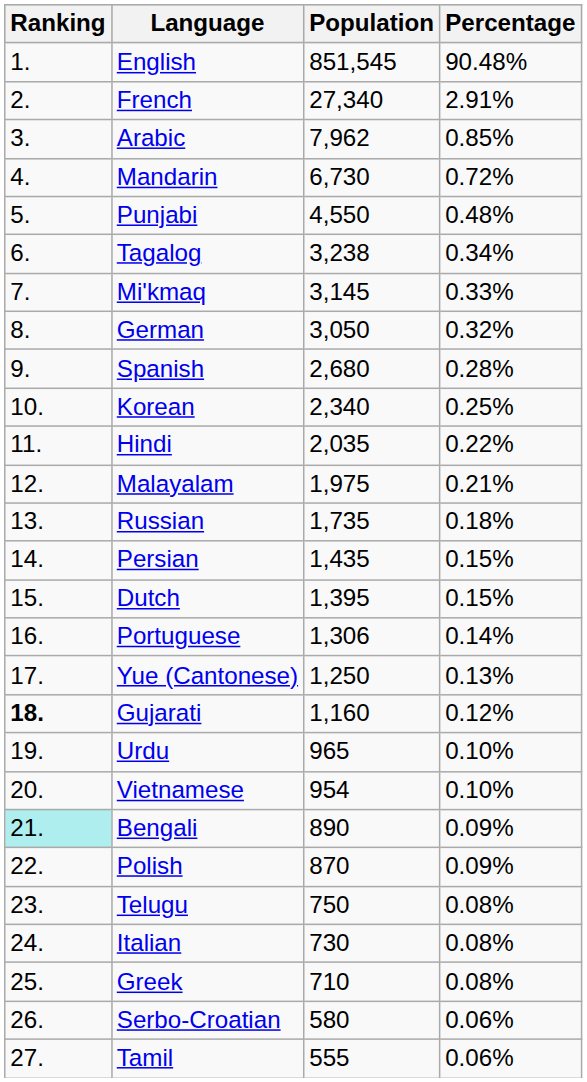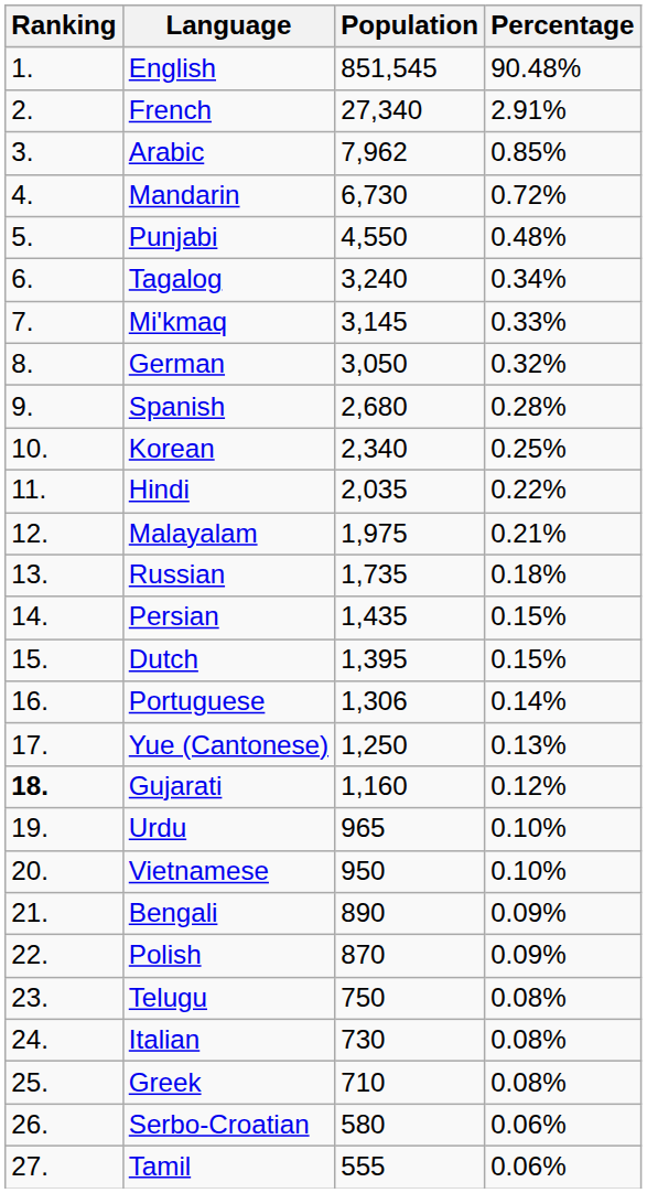Tagalog | Population: 3,238 -> 3,240
Vietnamese | Population: 954 -> 950
Bengali | Ranking: paleturquoise background -> no background
